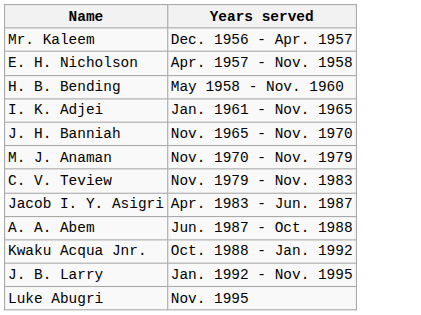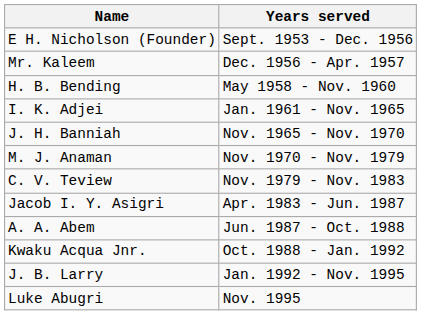+ row: E H. Nicholson (Founder) | Sept. 1953 - Dec. 1956
- row: E. H. Nicholson | Apr. 1957 - Nov. 1958
